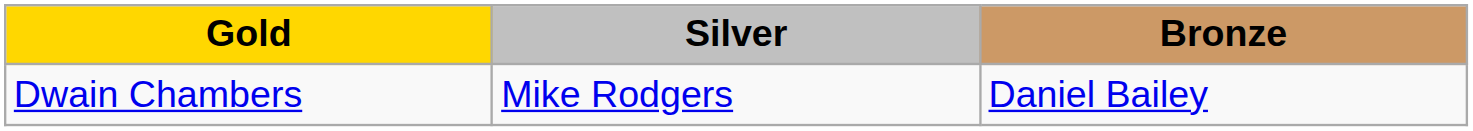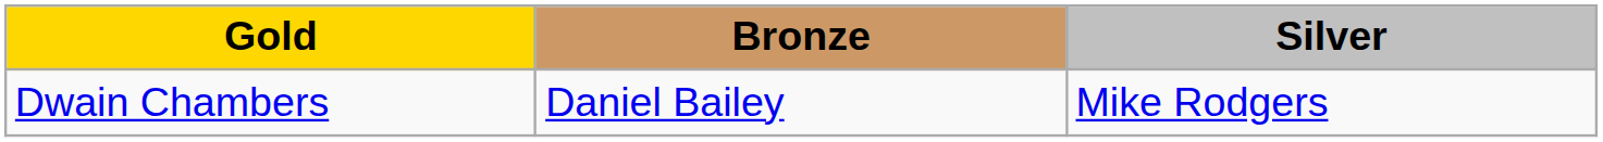columns swapped: Silver <-> Bronze
